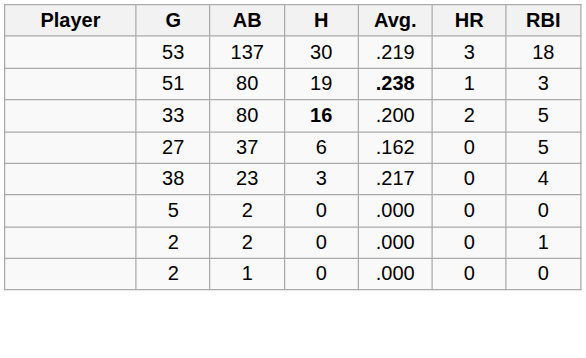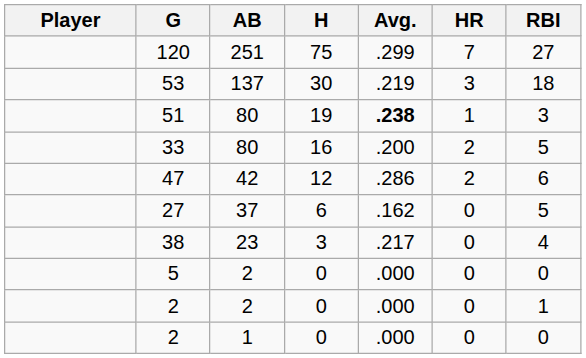+ row: 120 | 251 | 75 | .299 | 7 | 27
33 | H: bold -> normal
+ row: 47 | 42 | 12 | .286 | 2 | 6
